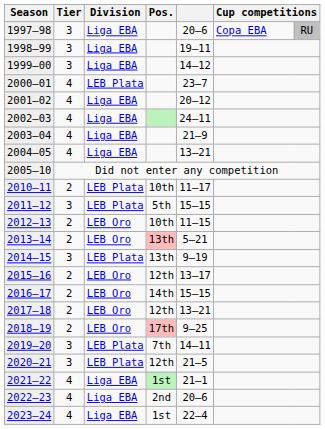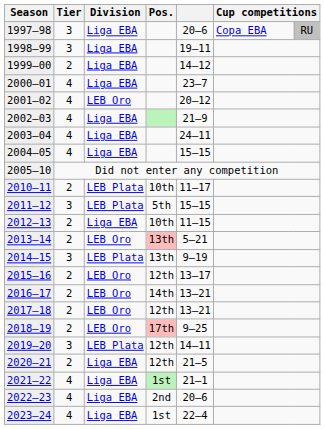1999–00 | Tier: 3 -> 2
2000–01 | Division: LEB Plata -> Liga EBA
2001–02 | Division: Liga EBA -> LEB Oro
2002–03 | column 5: 24–11 -> 21–9
2003–04 | column 5: 21–9 -> 24–11
2004–05 | column 5: 13–21 -> 15–15
2012–13 | Division: LEB Oro -> Liga EBA
2016–17 | column 5: 15–15 -> 13–21
2019–20 | Pos.: 7th -> 12th
2020–21 | Tier: 3 -> 2
2020–21 | Division: LEB Plata -> Liga EBA
